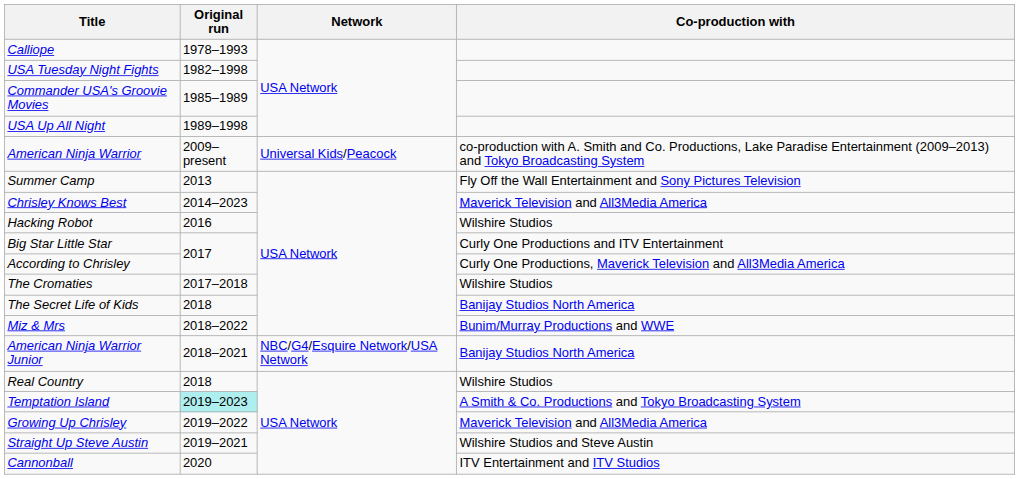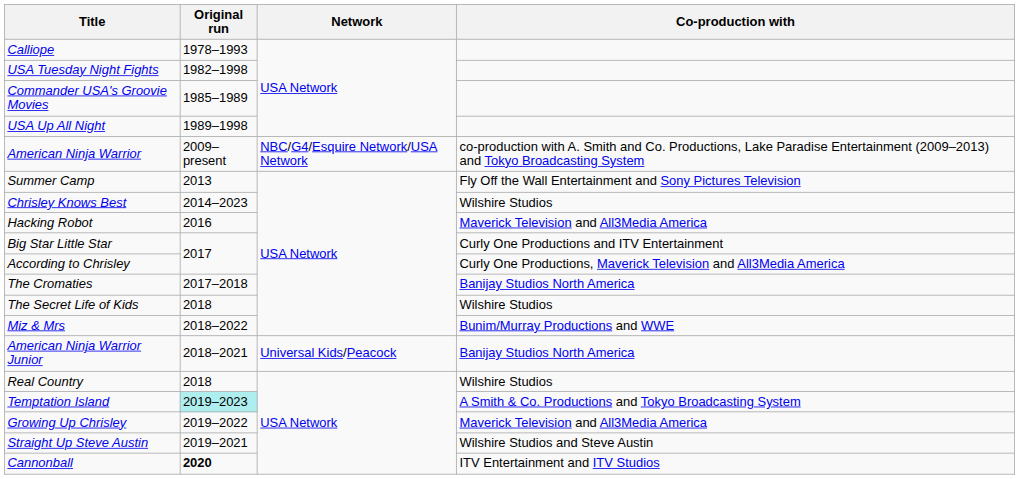American Ninja Warrior | Network: Universal Kids/Peacock -> NBC/G4/Esquire Network/USA Network
Chrisley Knows Best | Co-production with: Maverick Television and All3Media America -> Wilshire Studios
Hacking Robot | Co-production with: Wilshire Studios -> Maverick Television and All3Media America
The Cromaties | Co-production with: Wilshire Studios -> Banijay Studios North America
The Secret Life of Kids | Co-production with: Banijay Studios North America -> Wilshire Studios
American Ninja Warrior Junior | Network: NBC/G4/Esquire Network/USA Network -> Universal Kids/Peacock
Cannonball | Original run: normal -> bold
